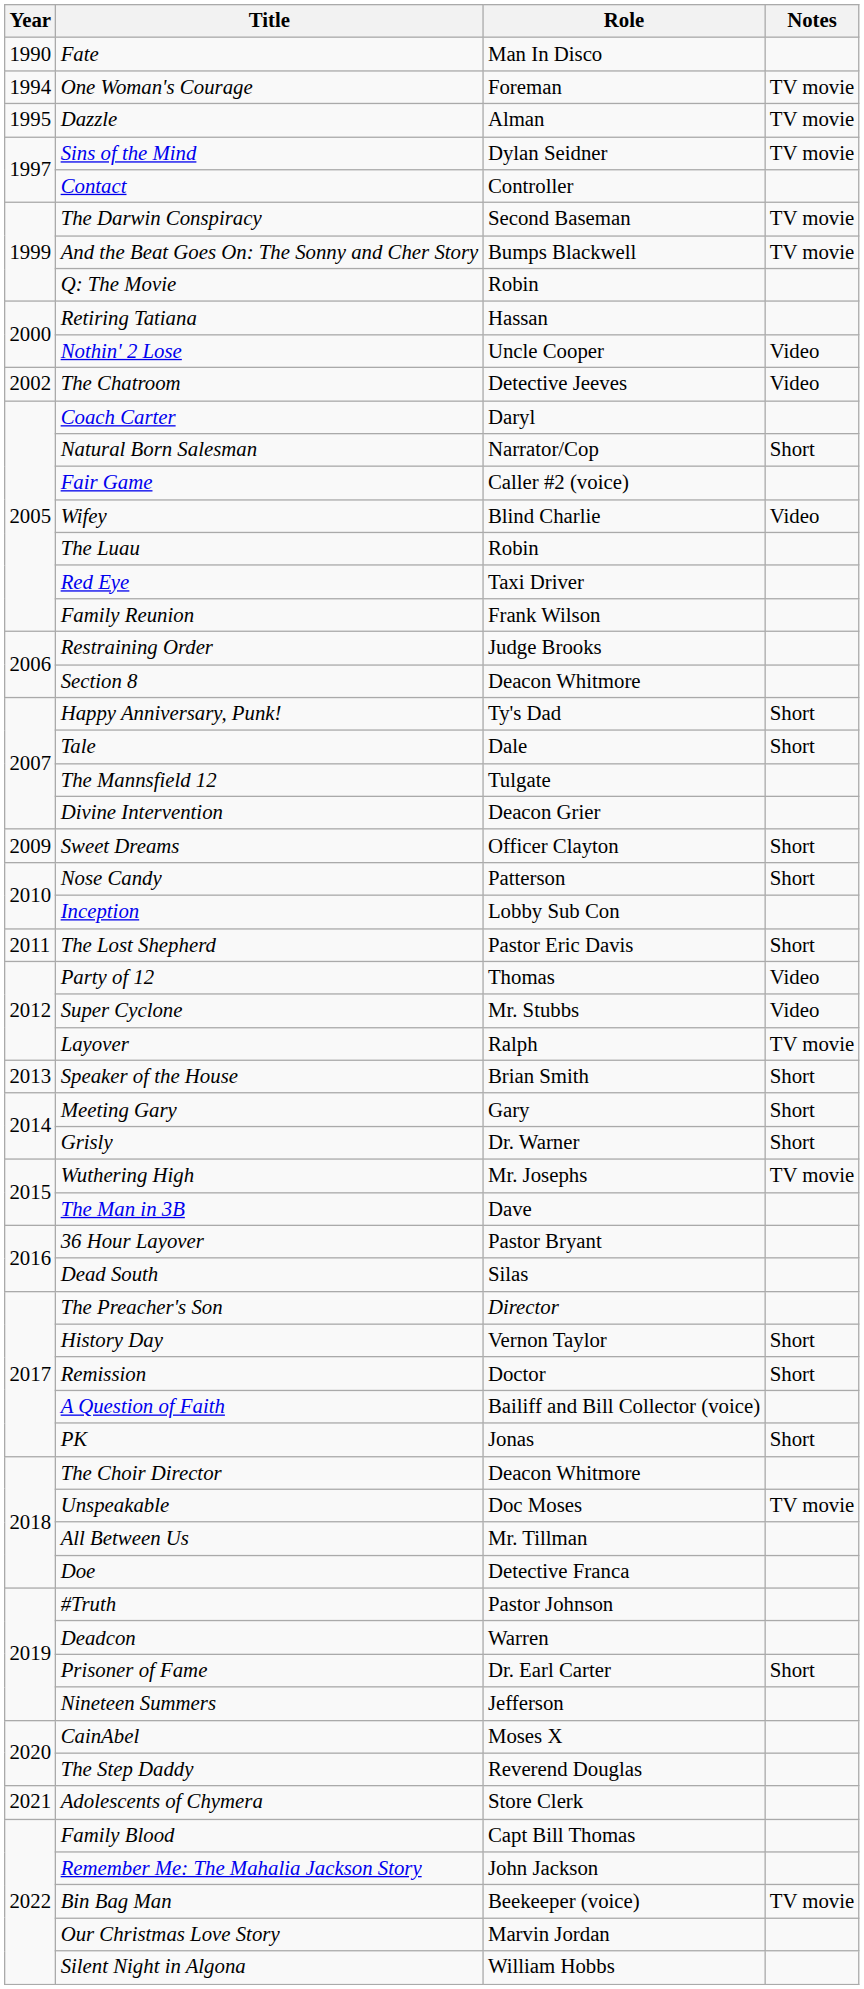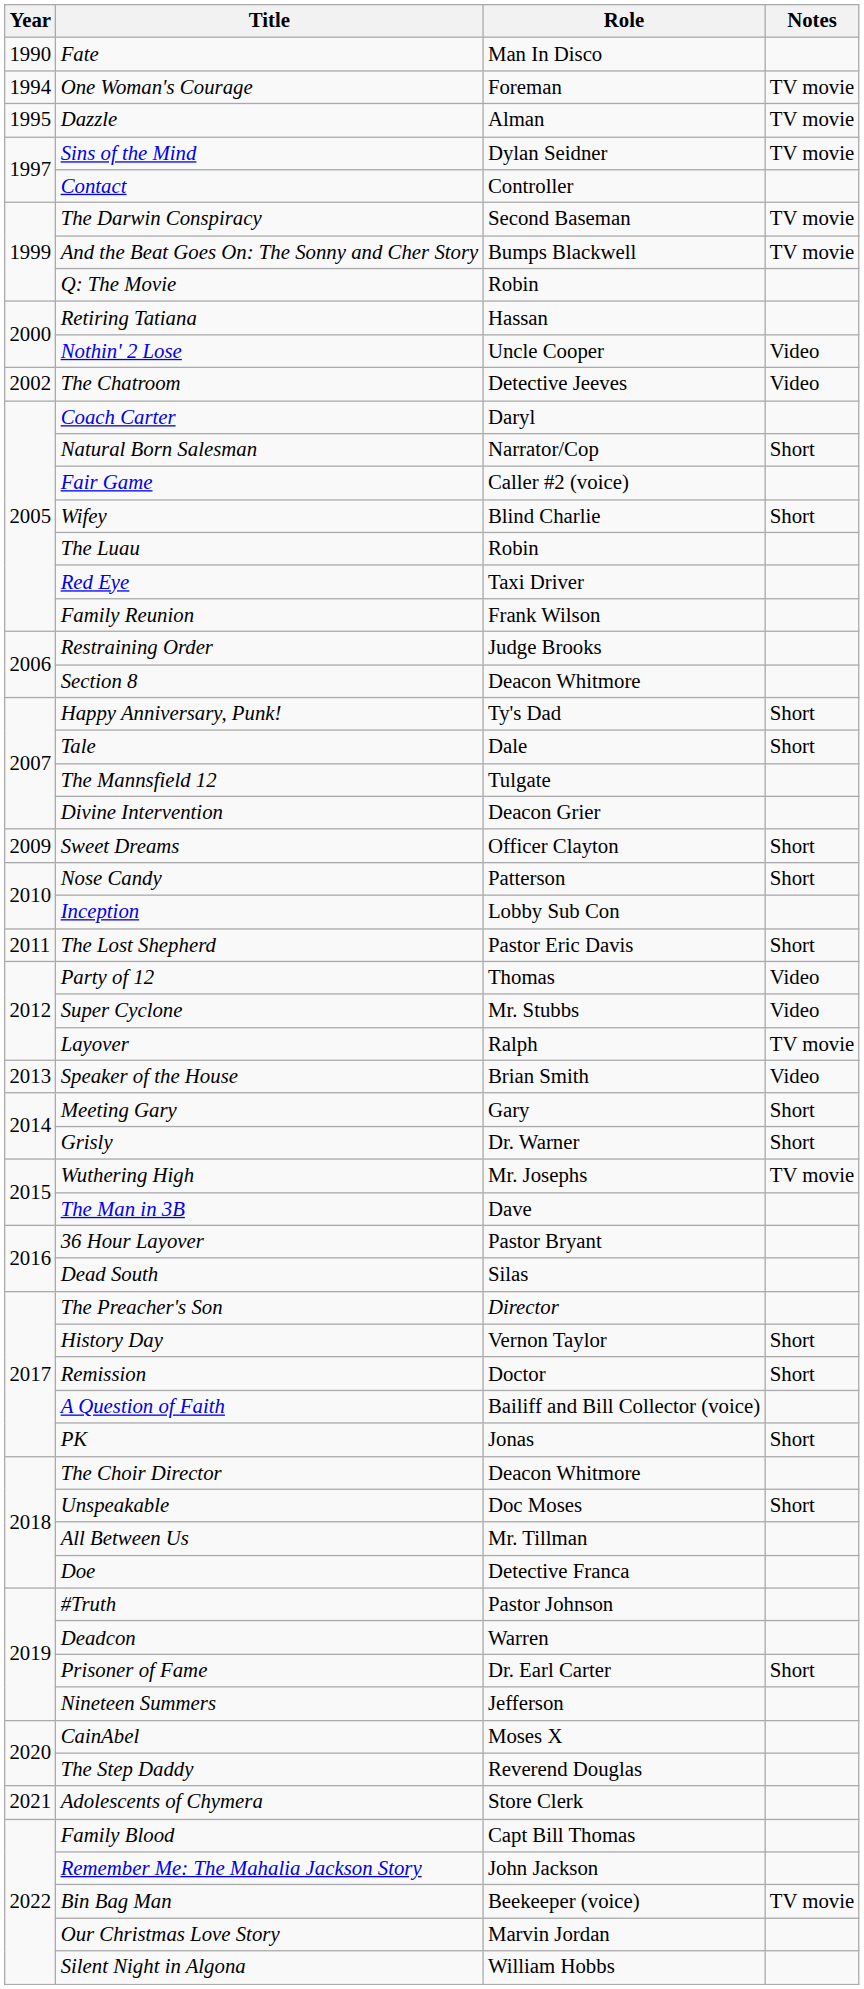Wifey | Notes: Video -> Short
Speaker of the House | Notes: Short -> Video
Unspeakable | Notes: TV movie -> Short
